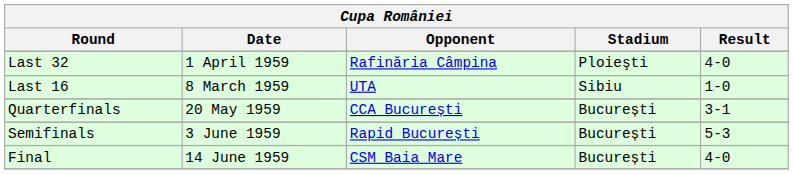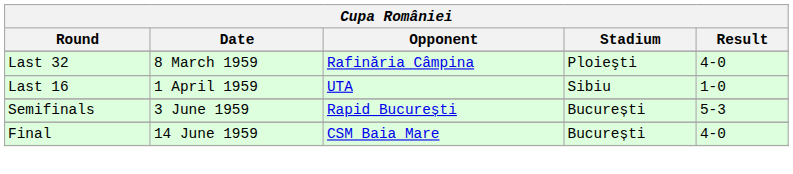Last 32 | Date: 1 April 1959 -> 8 March 1959
Last 16 | Date: 8 March 1959 -> 1 April 1959
- row: Quarterfinals | 20 May 1959 | CCA București | București | 3-1
